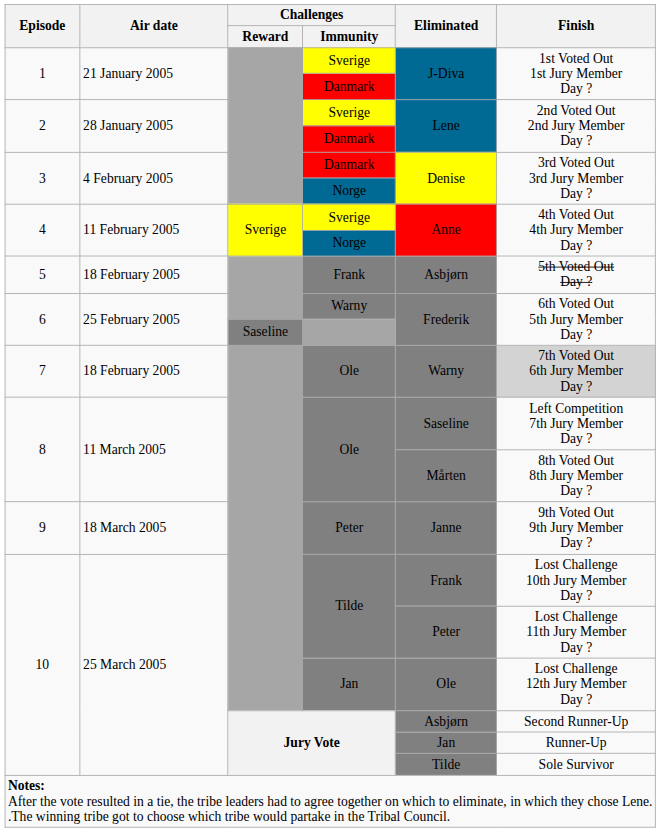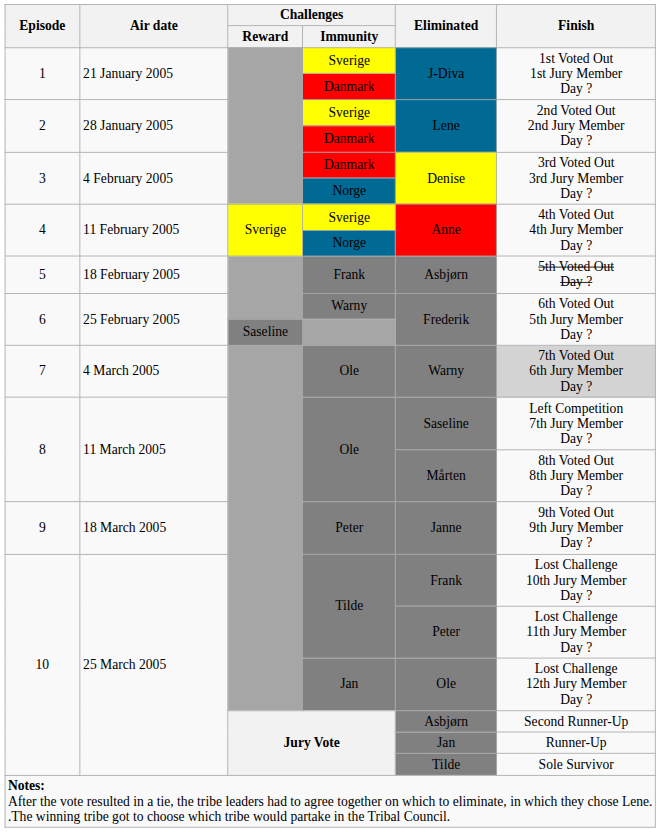7 / Ole | Air date: 18 February 2005 -> 4 March 2005
